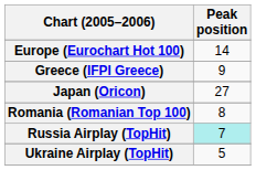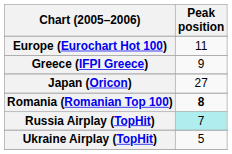Europe (Eurochart Hot 100) | Peak position: 14 -> 11
Romania (Romanian Top 100) | Peak position: normal -> bold
